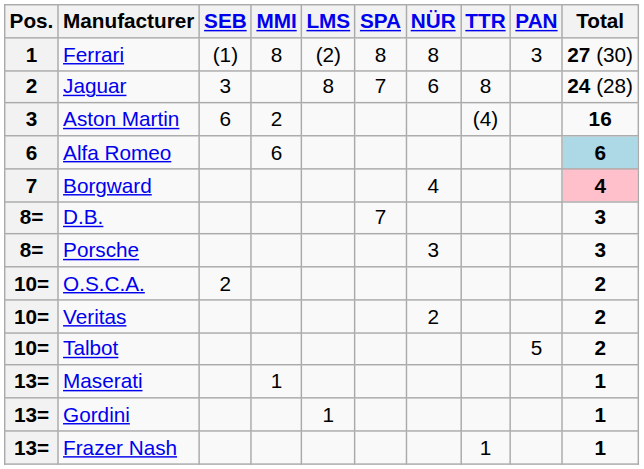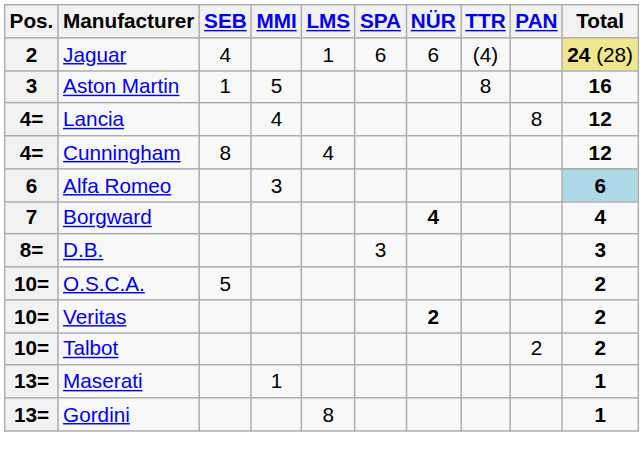- row: 1 | Ferrari | (1) | 8 | (2) | 8 | 8 | 3 | 27 (30)
Jaguar | SEB: 3 -> 4
Jaguar | LMS: 8 -> 1
Jaguar | SPA: 7 -> 6
Jaguar | TTR: 8 -> (4)
Jaguar | Total: no background -> khaki background
Aston Martin | SEB: 6 -> 1
Aston Martin | MMI: 2 -> 5
Aston Martin | TTR: (4) -> 8
+ row: 4= | Lancia | 4 | 8 | 12
+ row: 4= | Cunningham | 8 | 4 | 12
Alfa Romeo | MMI: 6 -> 3
Borgward | NÜR: normal -> bold
Borgward | Total: pink background -> no background
D.B. | SPA: 7 -> 3
- row: 8= | Porsche | 3 | 3
O.S.C.A. | SEB: 2 -> 5
Veritas | NÜR: normal -> bold
Talbot | PAN: 5 -> 2
Gordini | LMS: 1 -> 8
- row: 13= | Frazer Nash | 1 | 1
